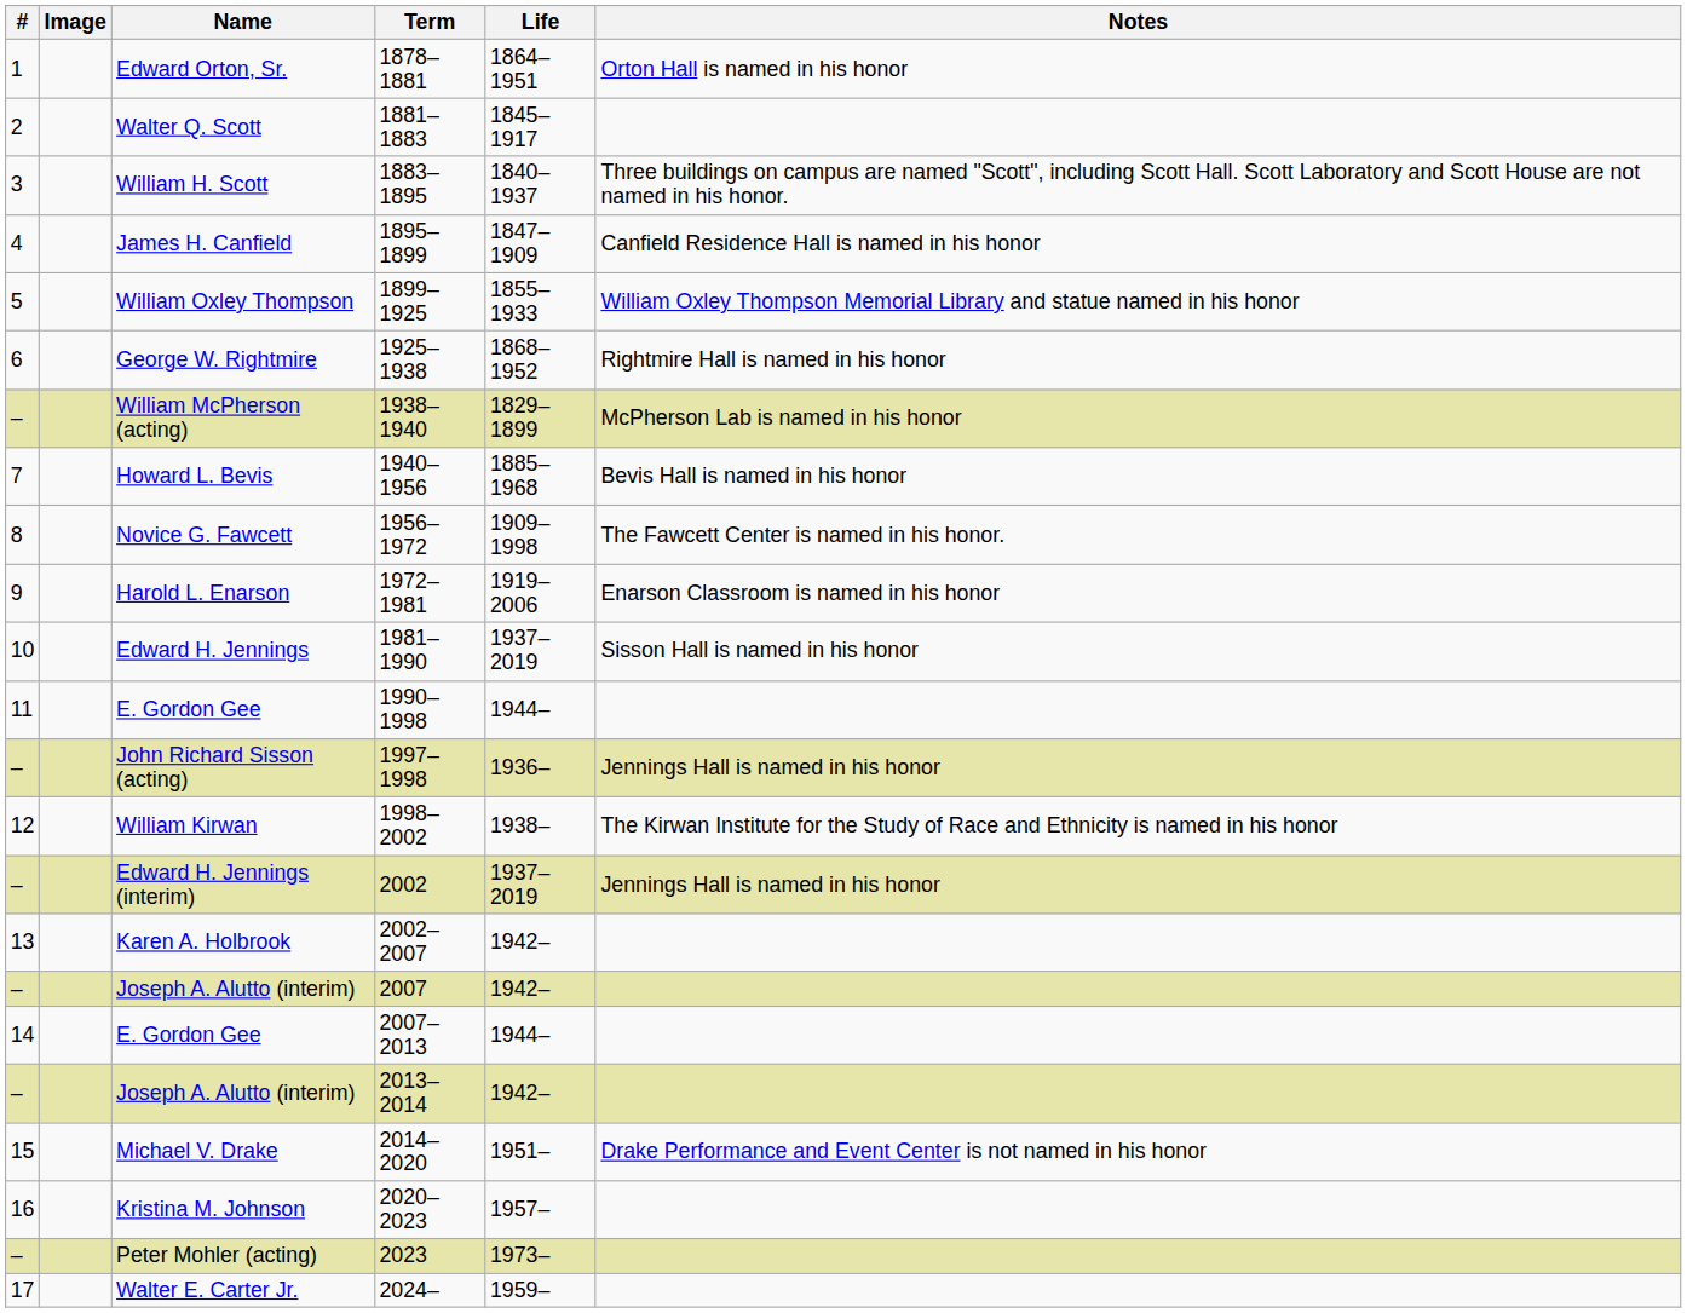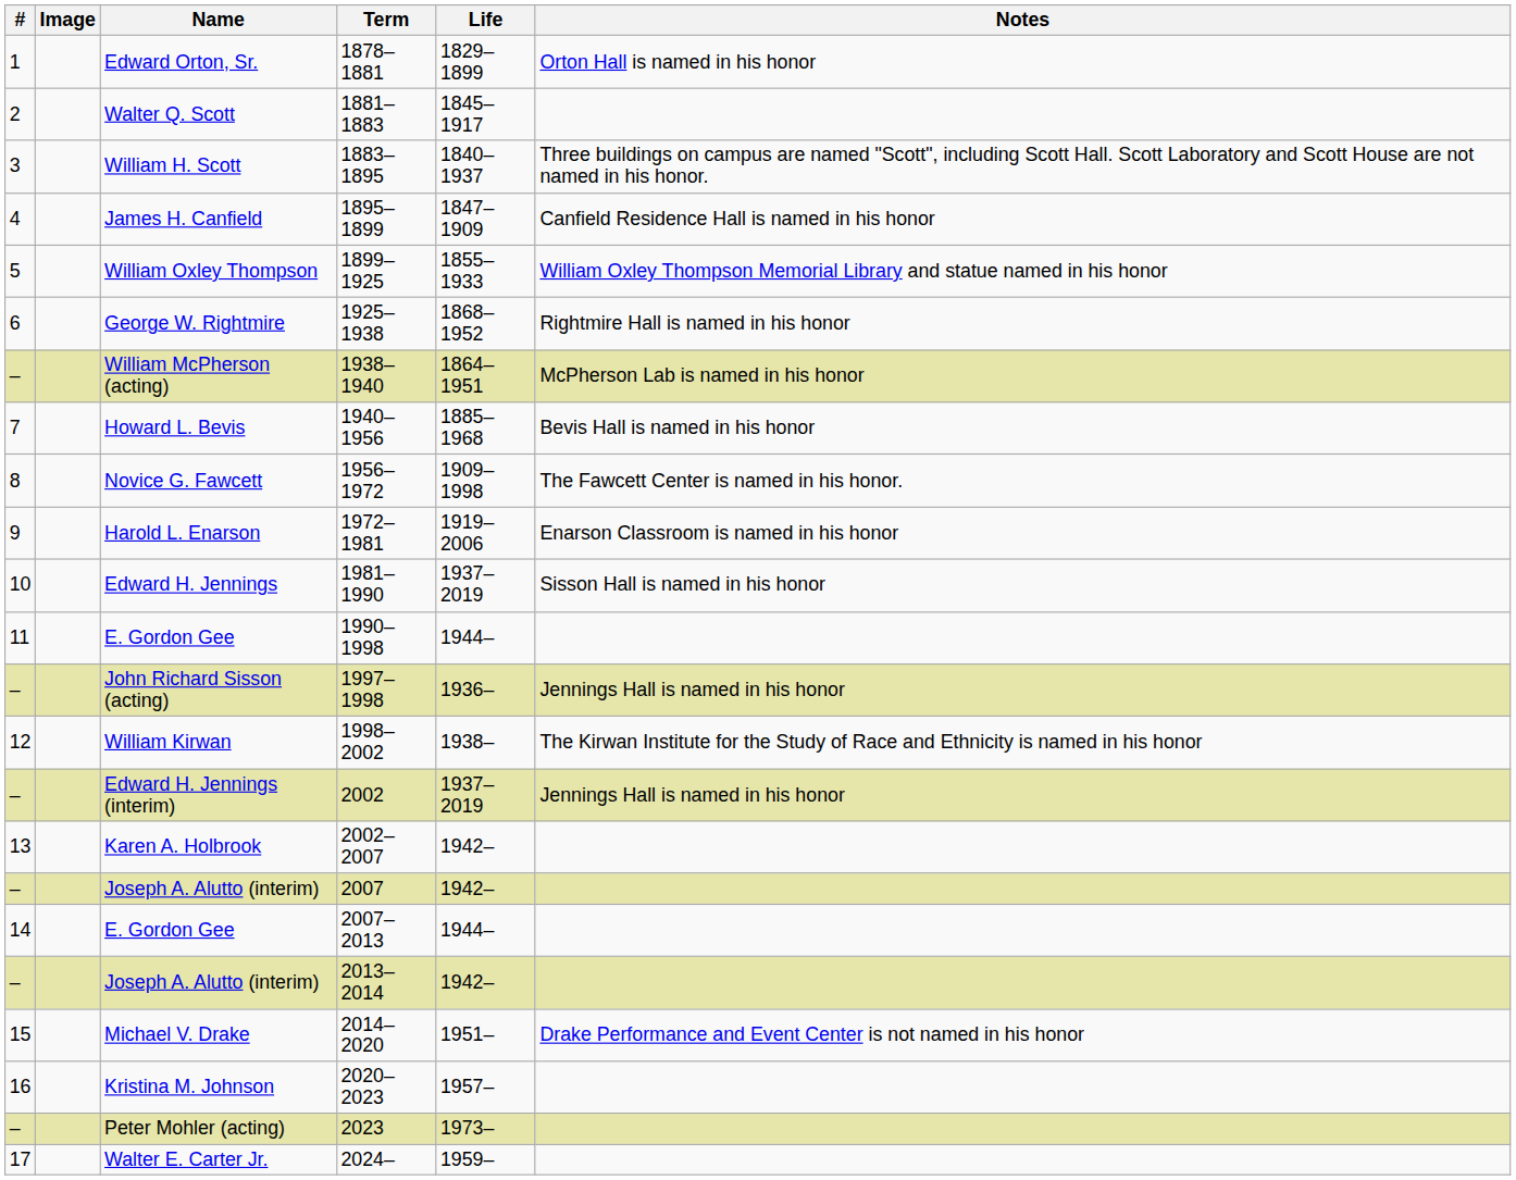Edward Orton, Sr. | Life: 1864–1951 -> 1829–1899
William McPherson (acting) | Life: 1829–1899 -> 1864–1951
